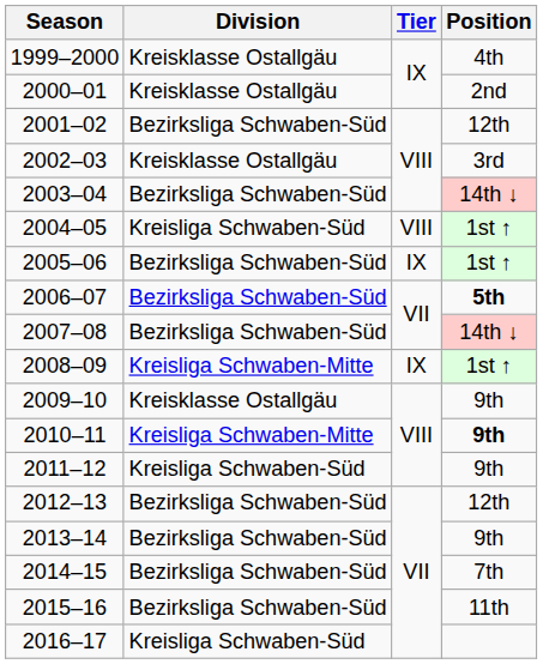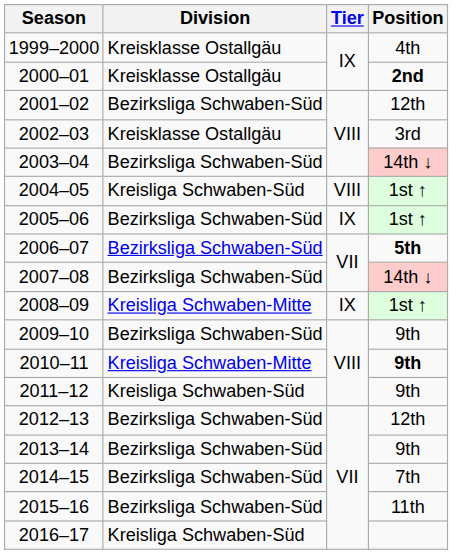2000–01 | Position: normal -> bold
2009–10 | Division: Kreisklasse Ostallgäu -> Bezirksliga Schwaben-Süd
